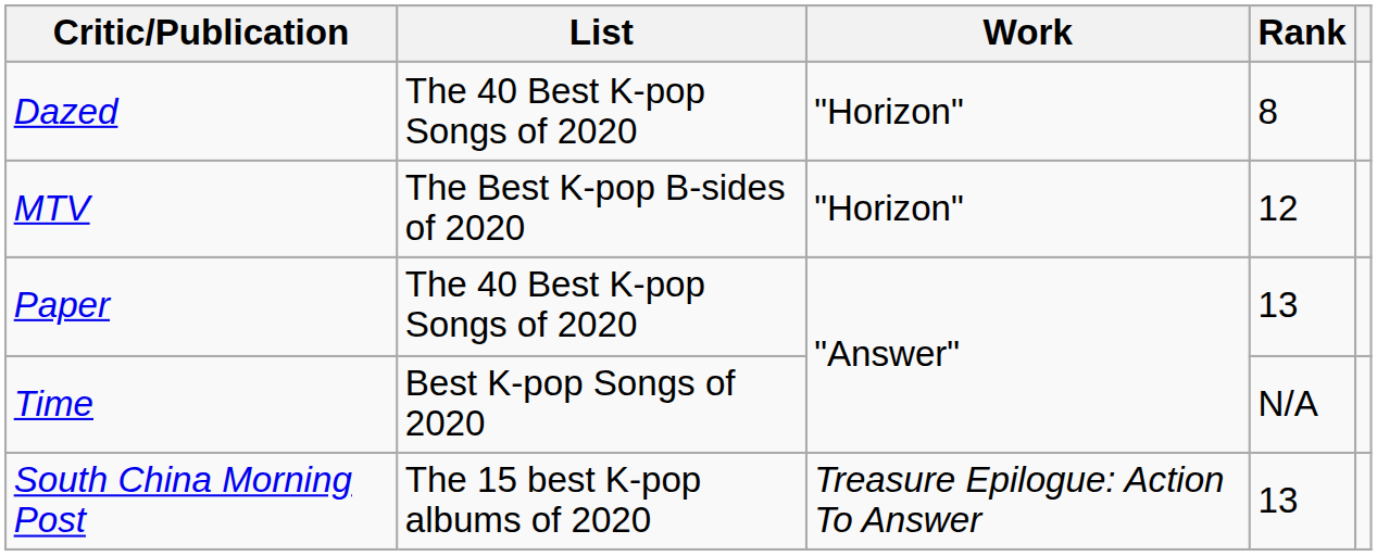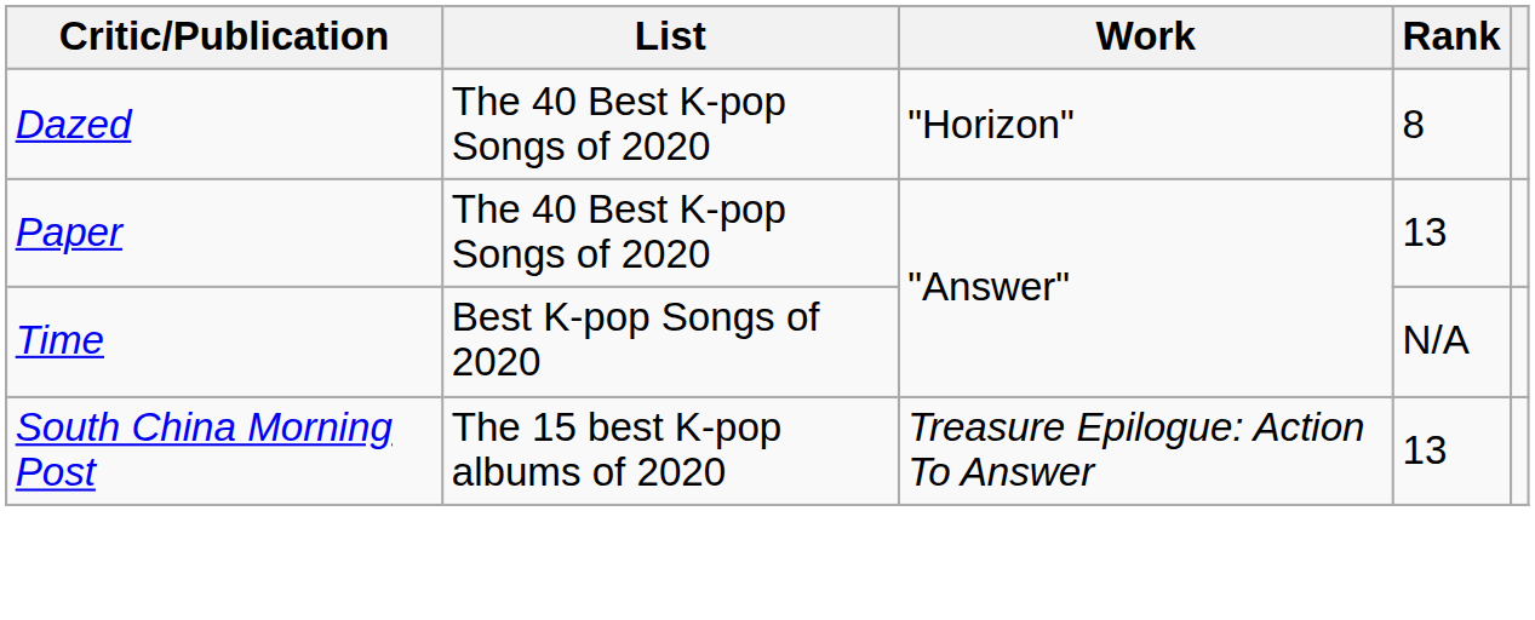- row: MTV | The Best K-pop B-sides of 2020 | "Horizon" | 12
